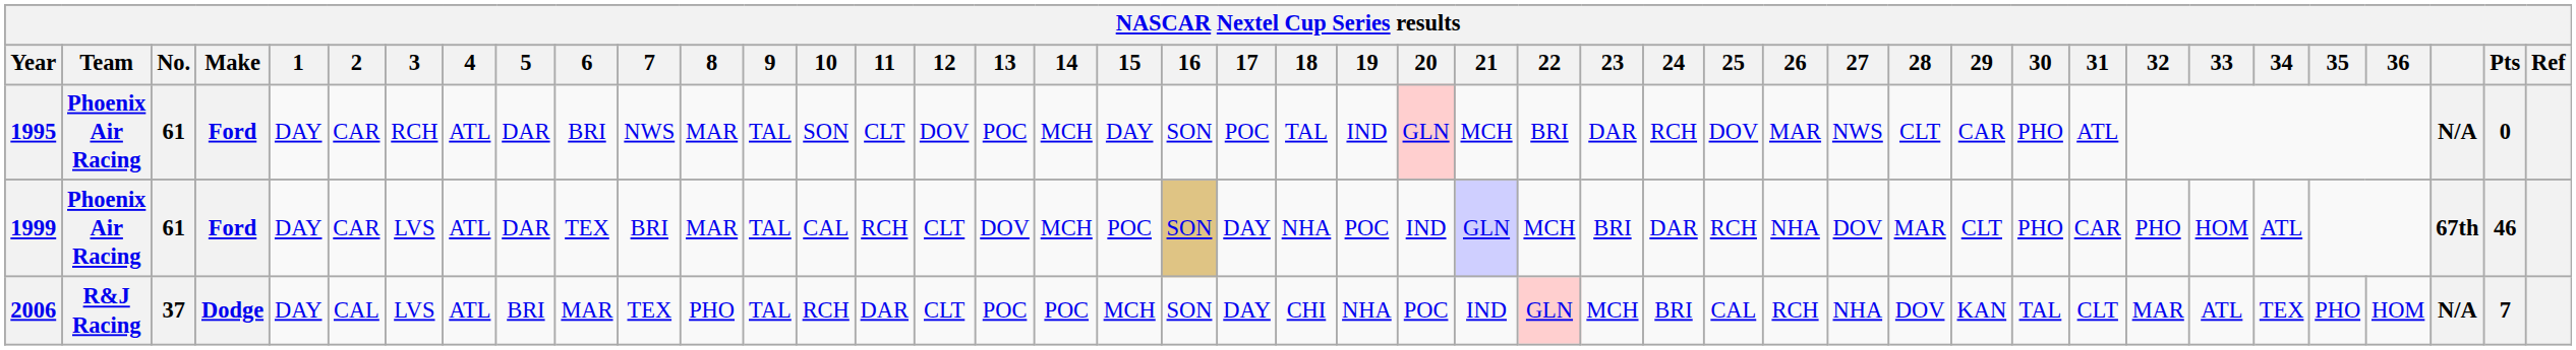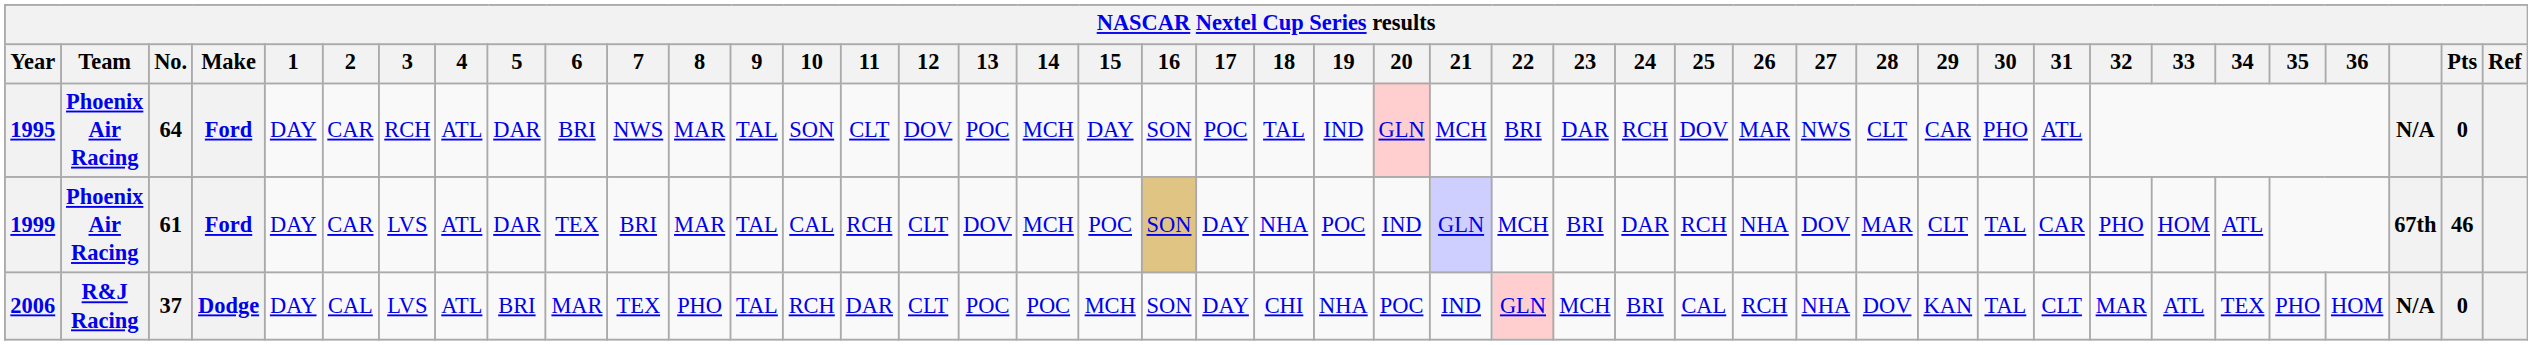1995 | No.: 61 -> 64
1999 | 30: PHO -> TAL
2006 | Pts: 7 -> 0
